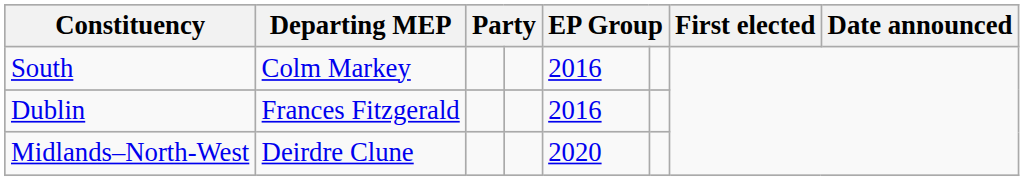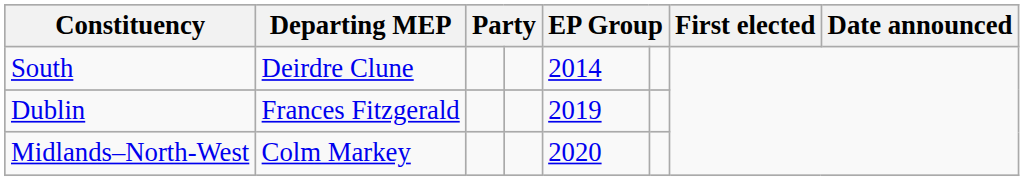South | Departing MEP: Colm Markey -> Deirdre Clune
South | column 5: 2016 -> 2014
Dublin | column 5: 2016 -> 2019
Midlands–North-West | Departing MEP: Deirdre Clune -> Colm Markey
